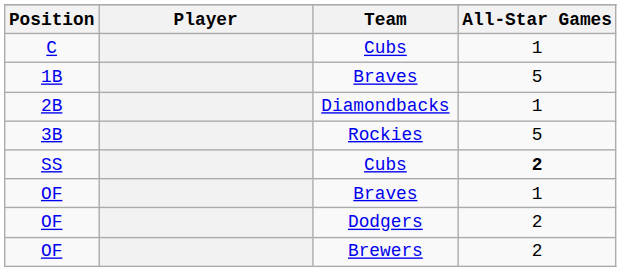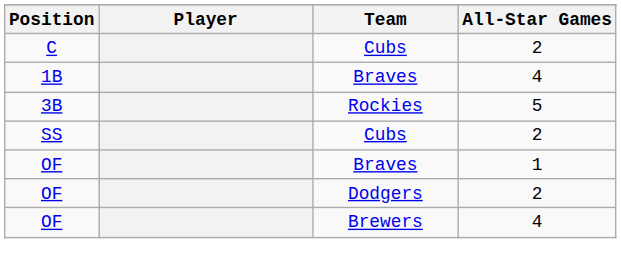C | All-Star Games: 1 -> 2
1B | All-Star Games: 5 -> 4
- row: 2B | Diamondbacks | 1
SS | All-Star Games: bold -> normal
OF / Brewers | All-Star Games: 2 -> 4
